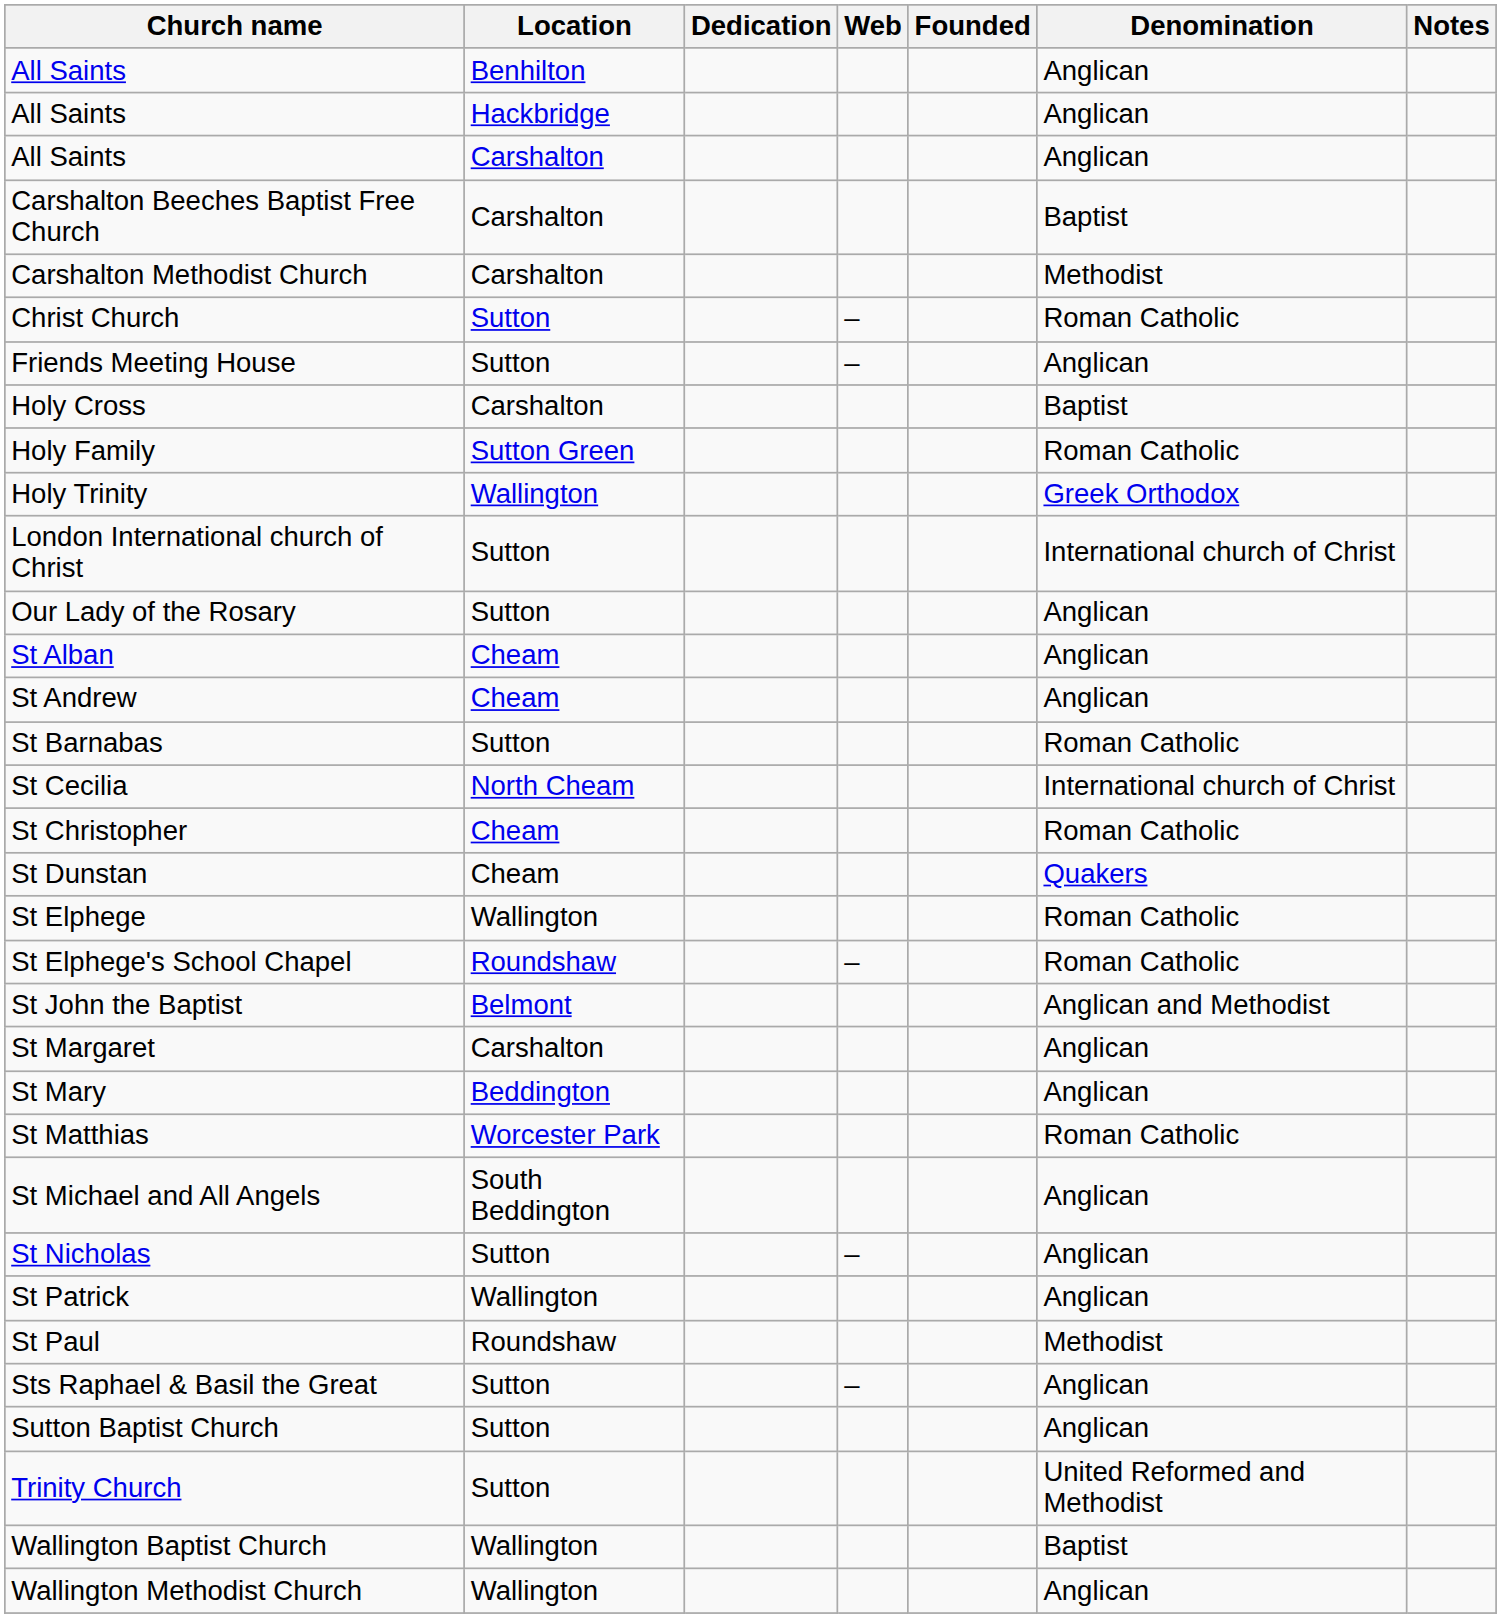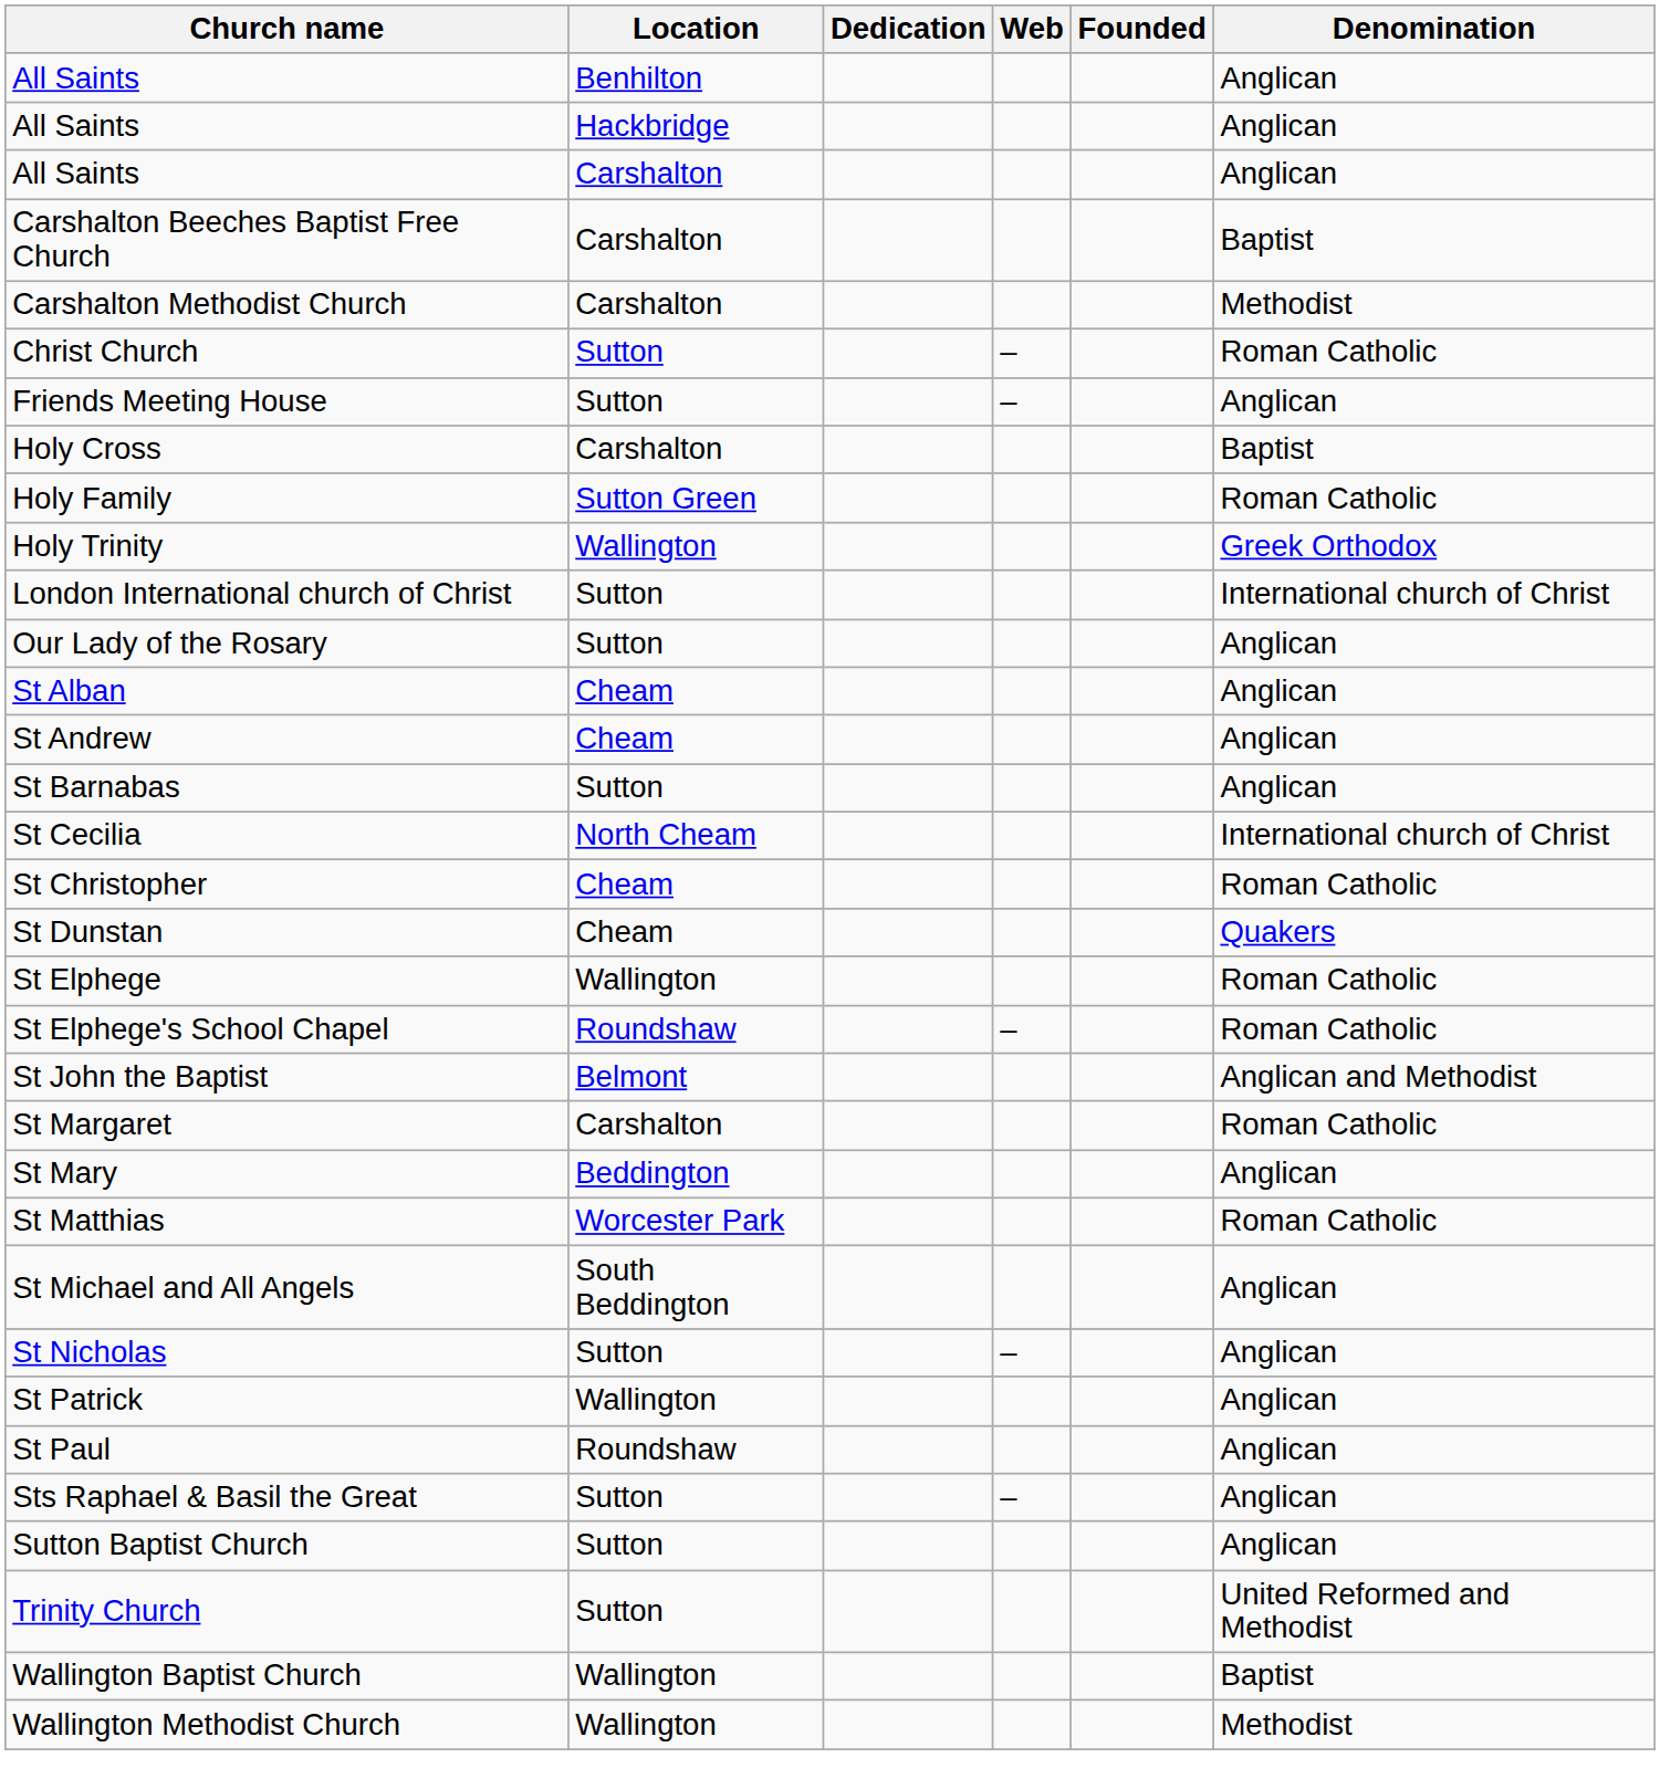- column: Notes
St Barnabas | Denomination: Roman Catholic -> Anglican
St Margaret | Denomination: Anglican -> Roman Catholic
St Paul | Denomination: Methodist -> Anglican
Wallington Methodist Church | Denomination: Anglican -> Methodist
